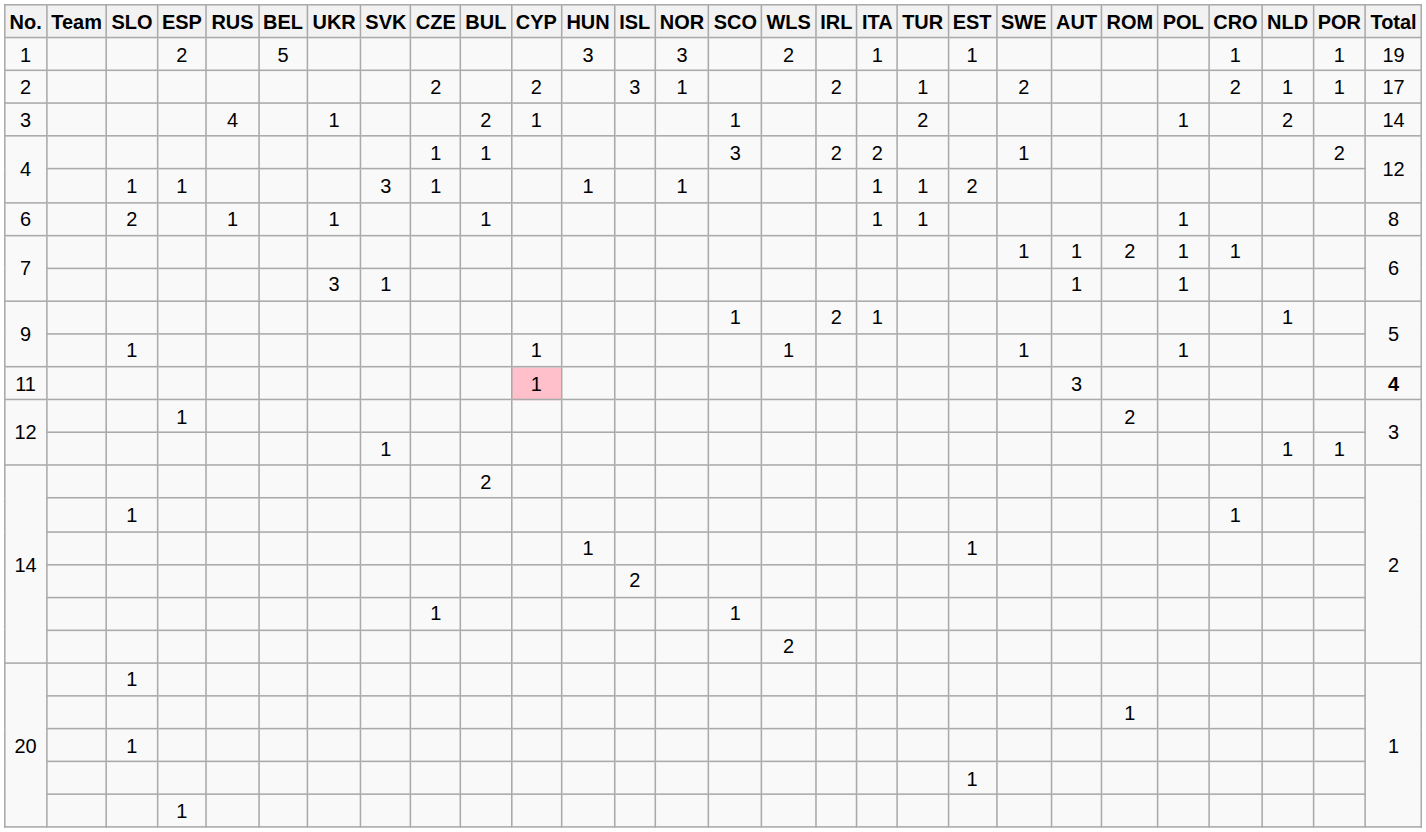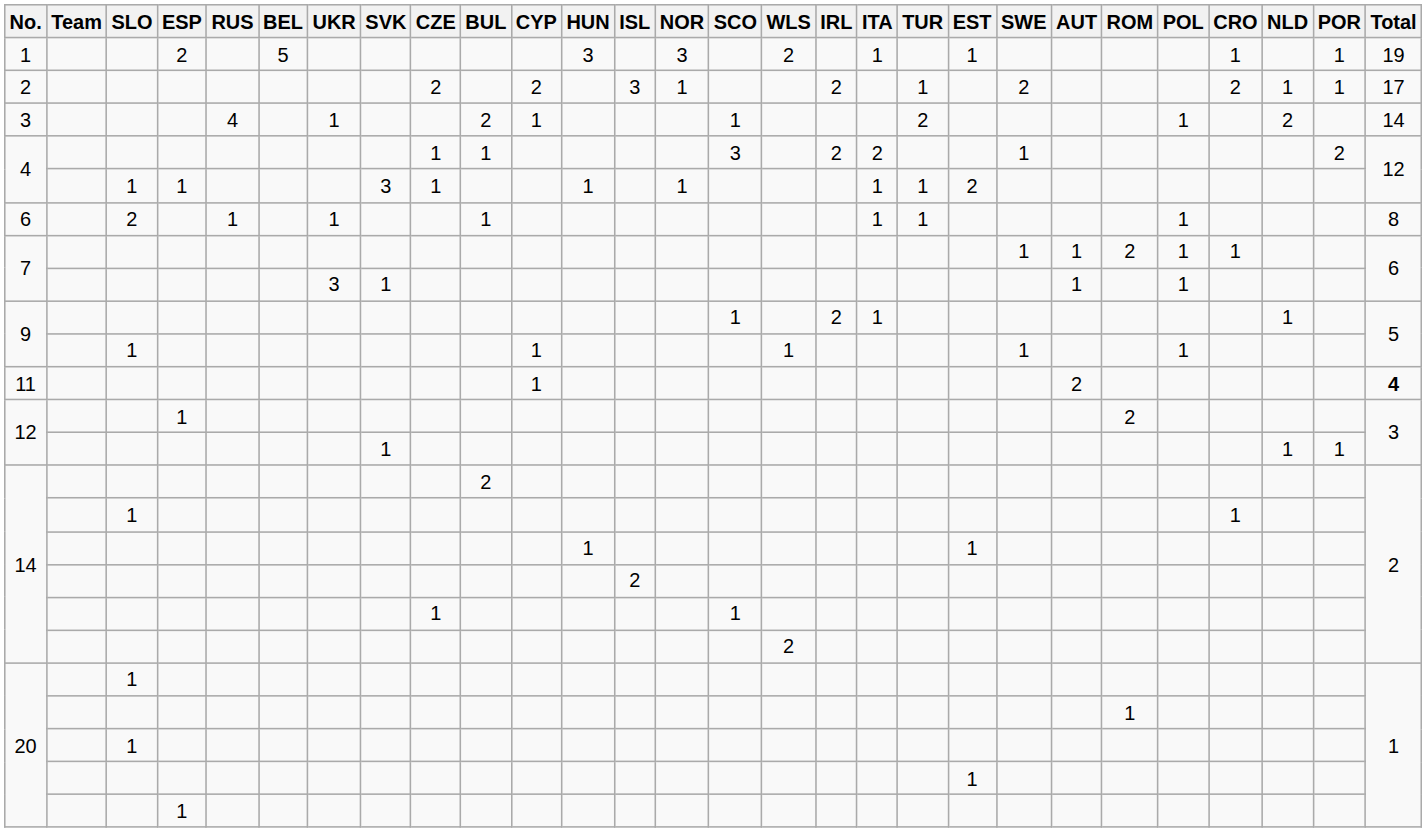11 | CYP: pink background -> no background
11 | AUT: 3 -> 2
